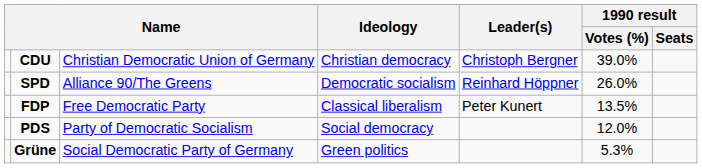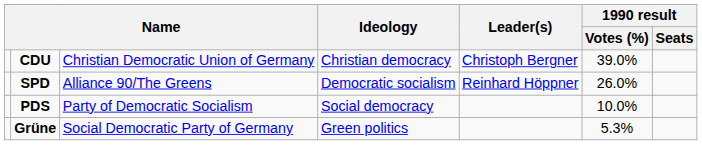- row: FDP | Free Democratic Party | Classical liberalism | Peter Kunert | 13.5%
PDS | 1990 result / Votes (%): 12.0% -> 10.0%
